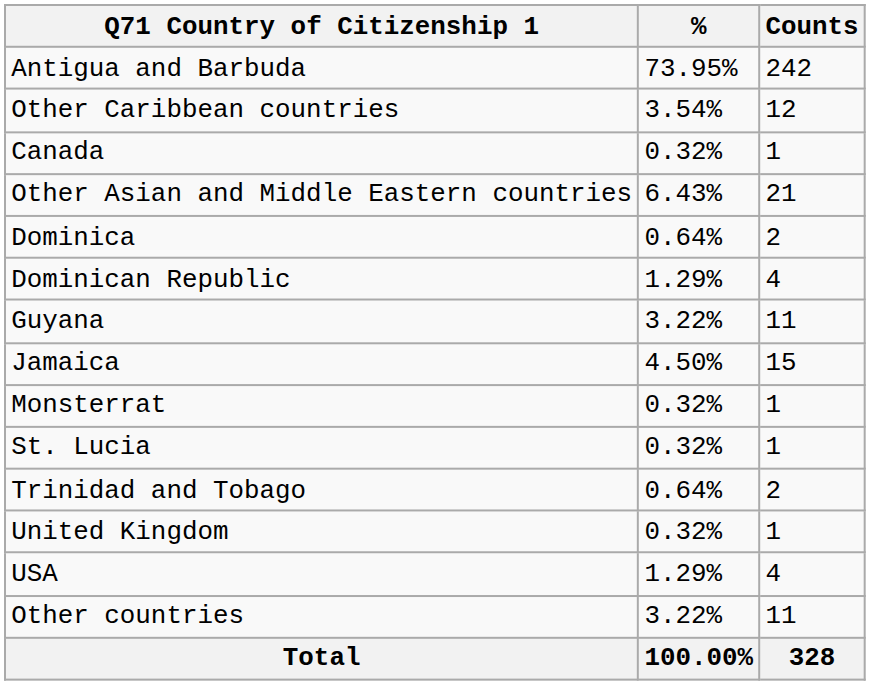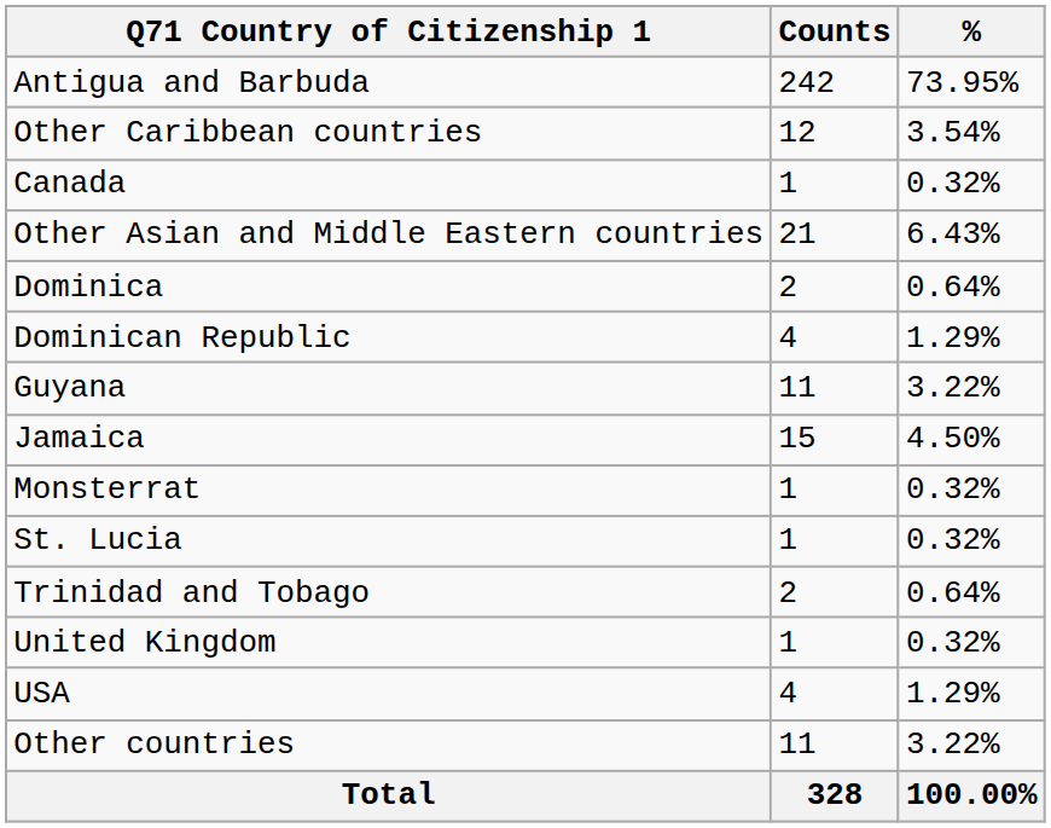columns swapped: Counts <-> %
